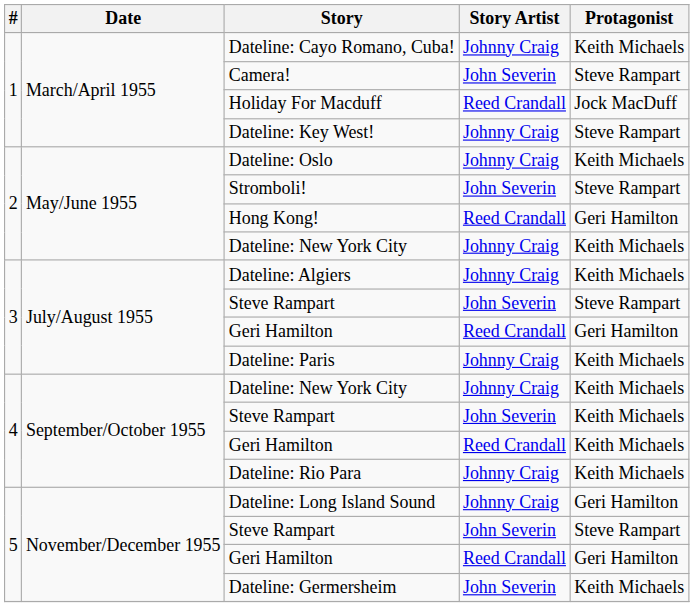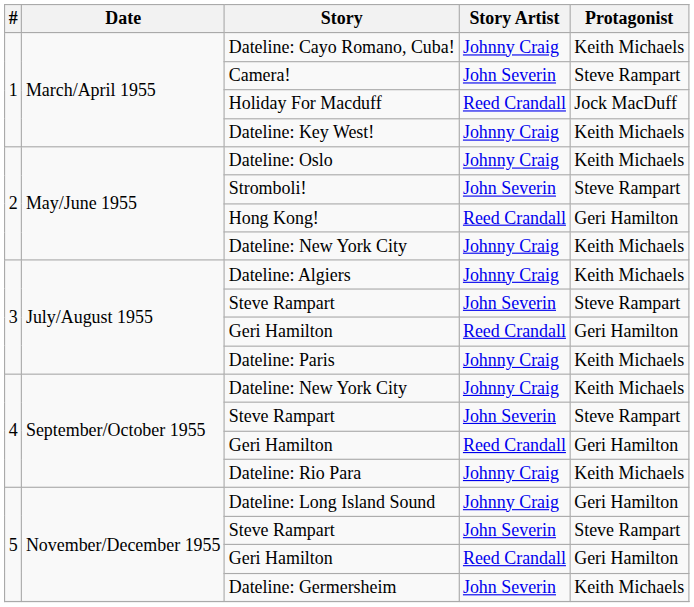Dateline: Key West! | Protagonist: Steve Rampart -> Keith Michaels
4 / Steve Rampart | Protagonist: Keith Michaels -> Steve Rampart
4 / Geri Hamilton | Protagonist: Keith Michaels -> Geri Hamilton
